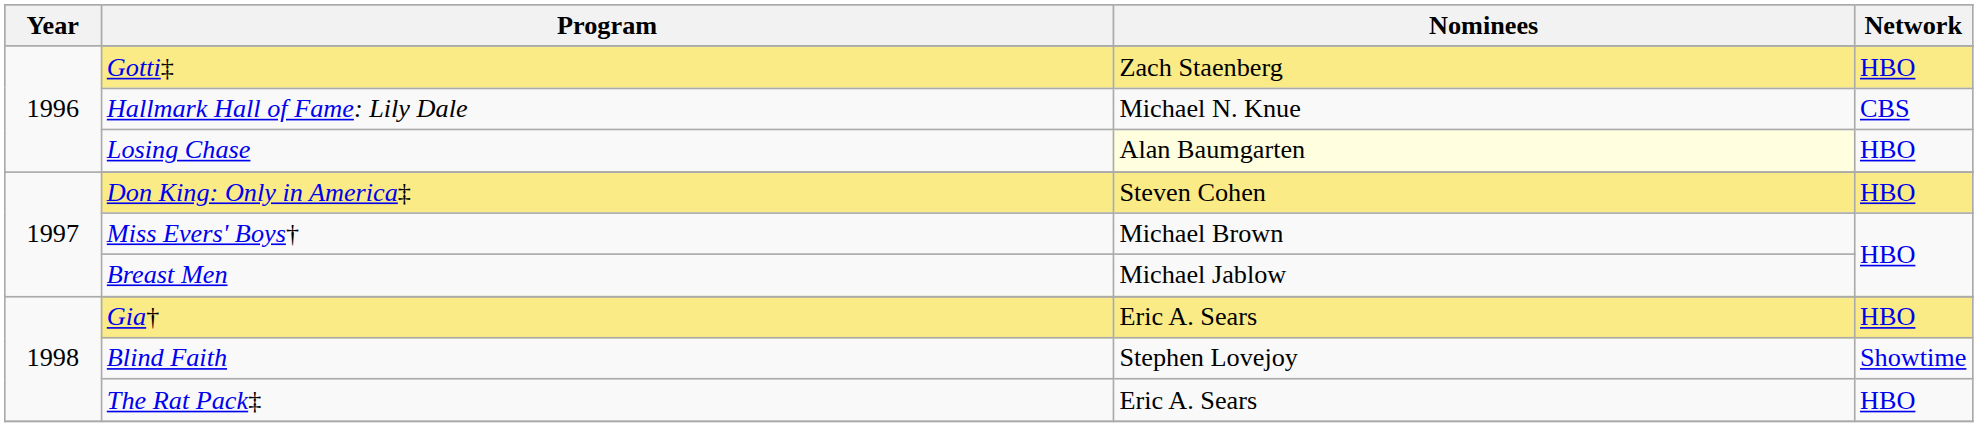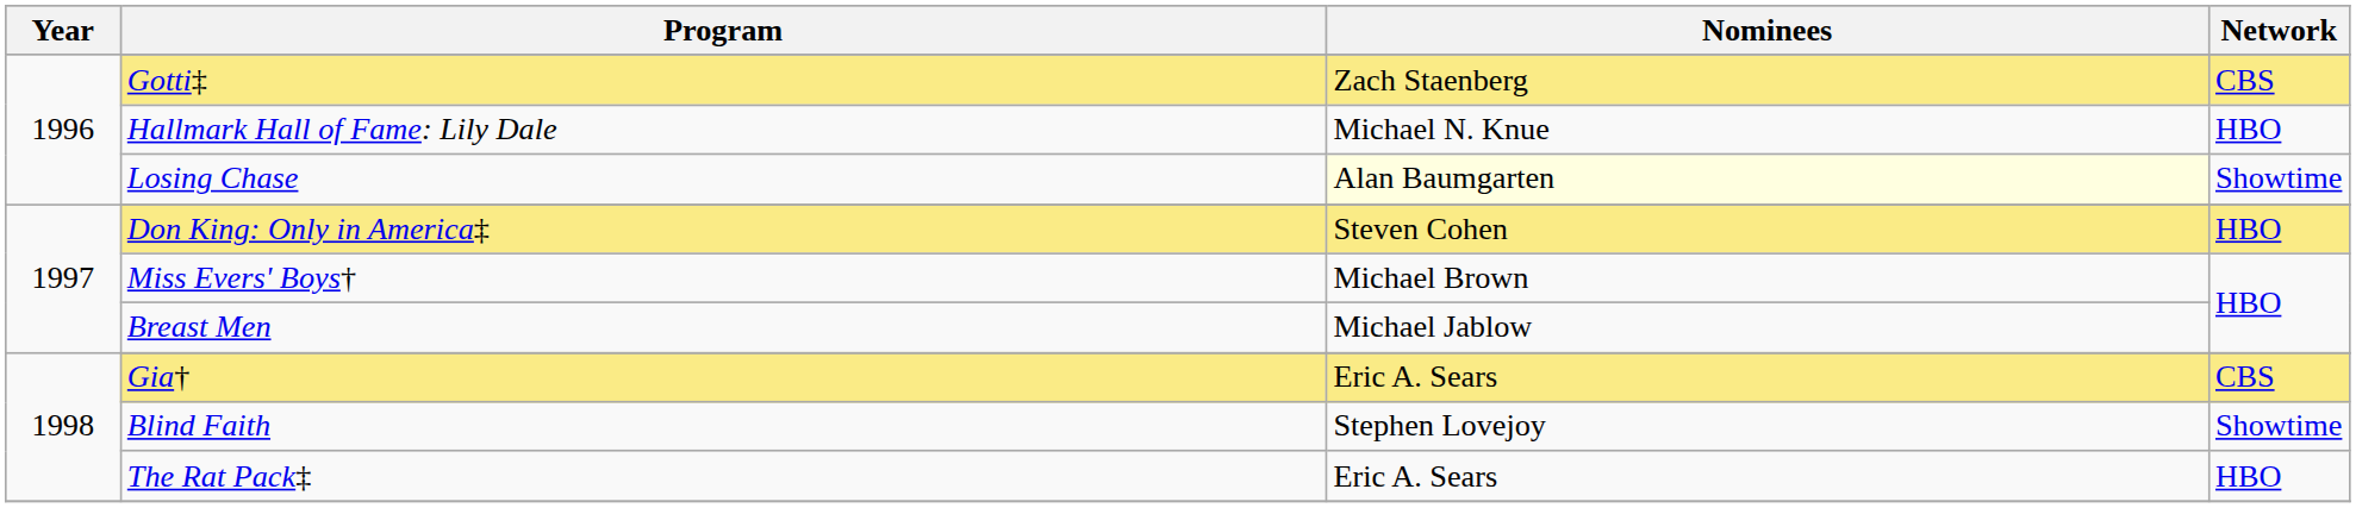Gotti‡ | Network: HBO -> CBS
Hallmark Hall of Fame: Lily Dale | Network: CBS -> HBO
Losing Chase | Network: HBO -> Showtime
Gia† | Network: HBO -> CBS
